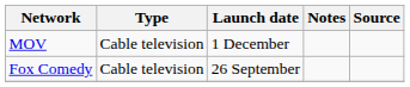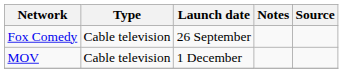rows swapped: Fox Comedy <-> MOV
